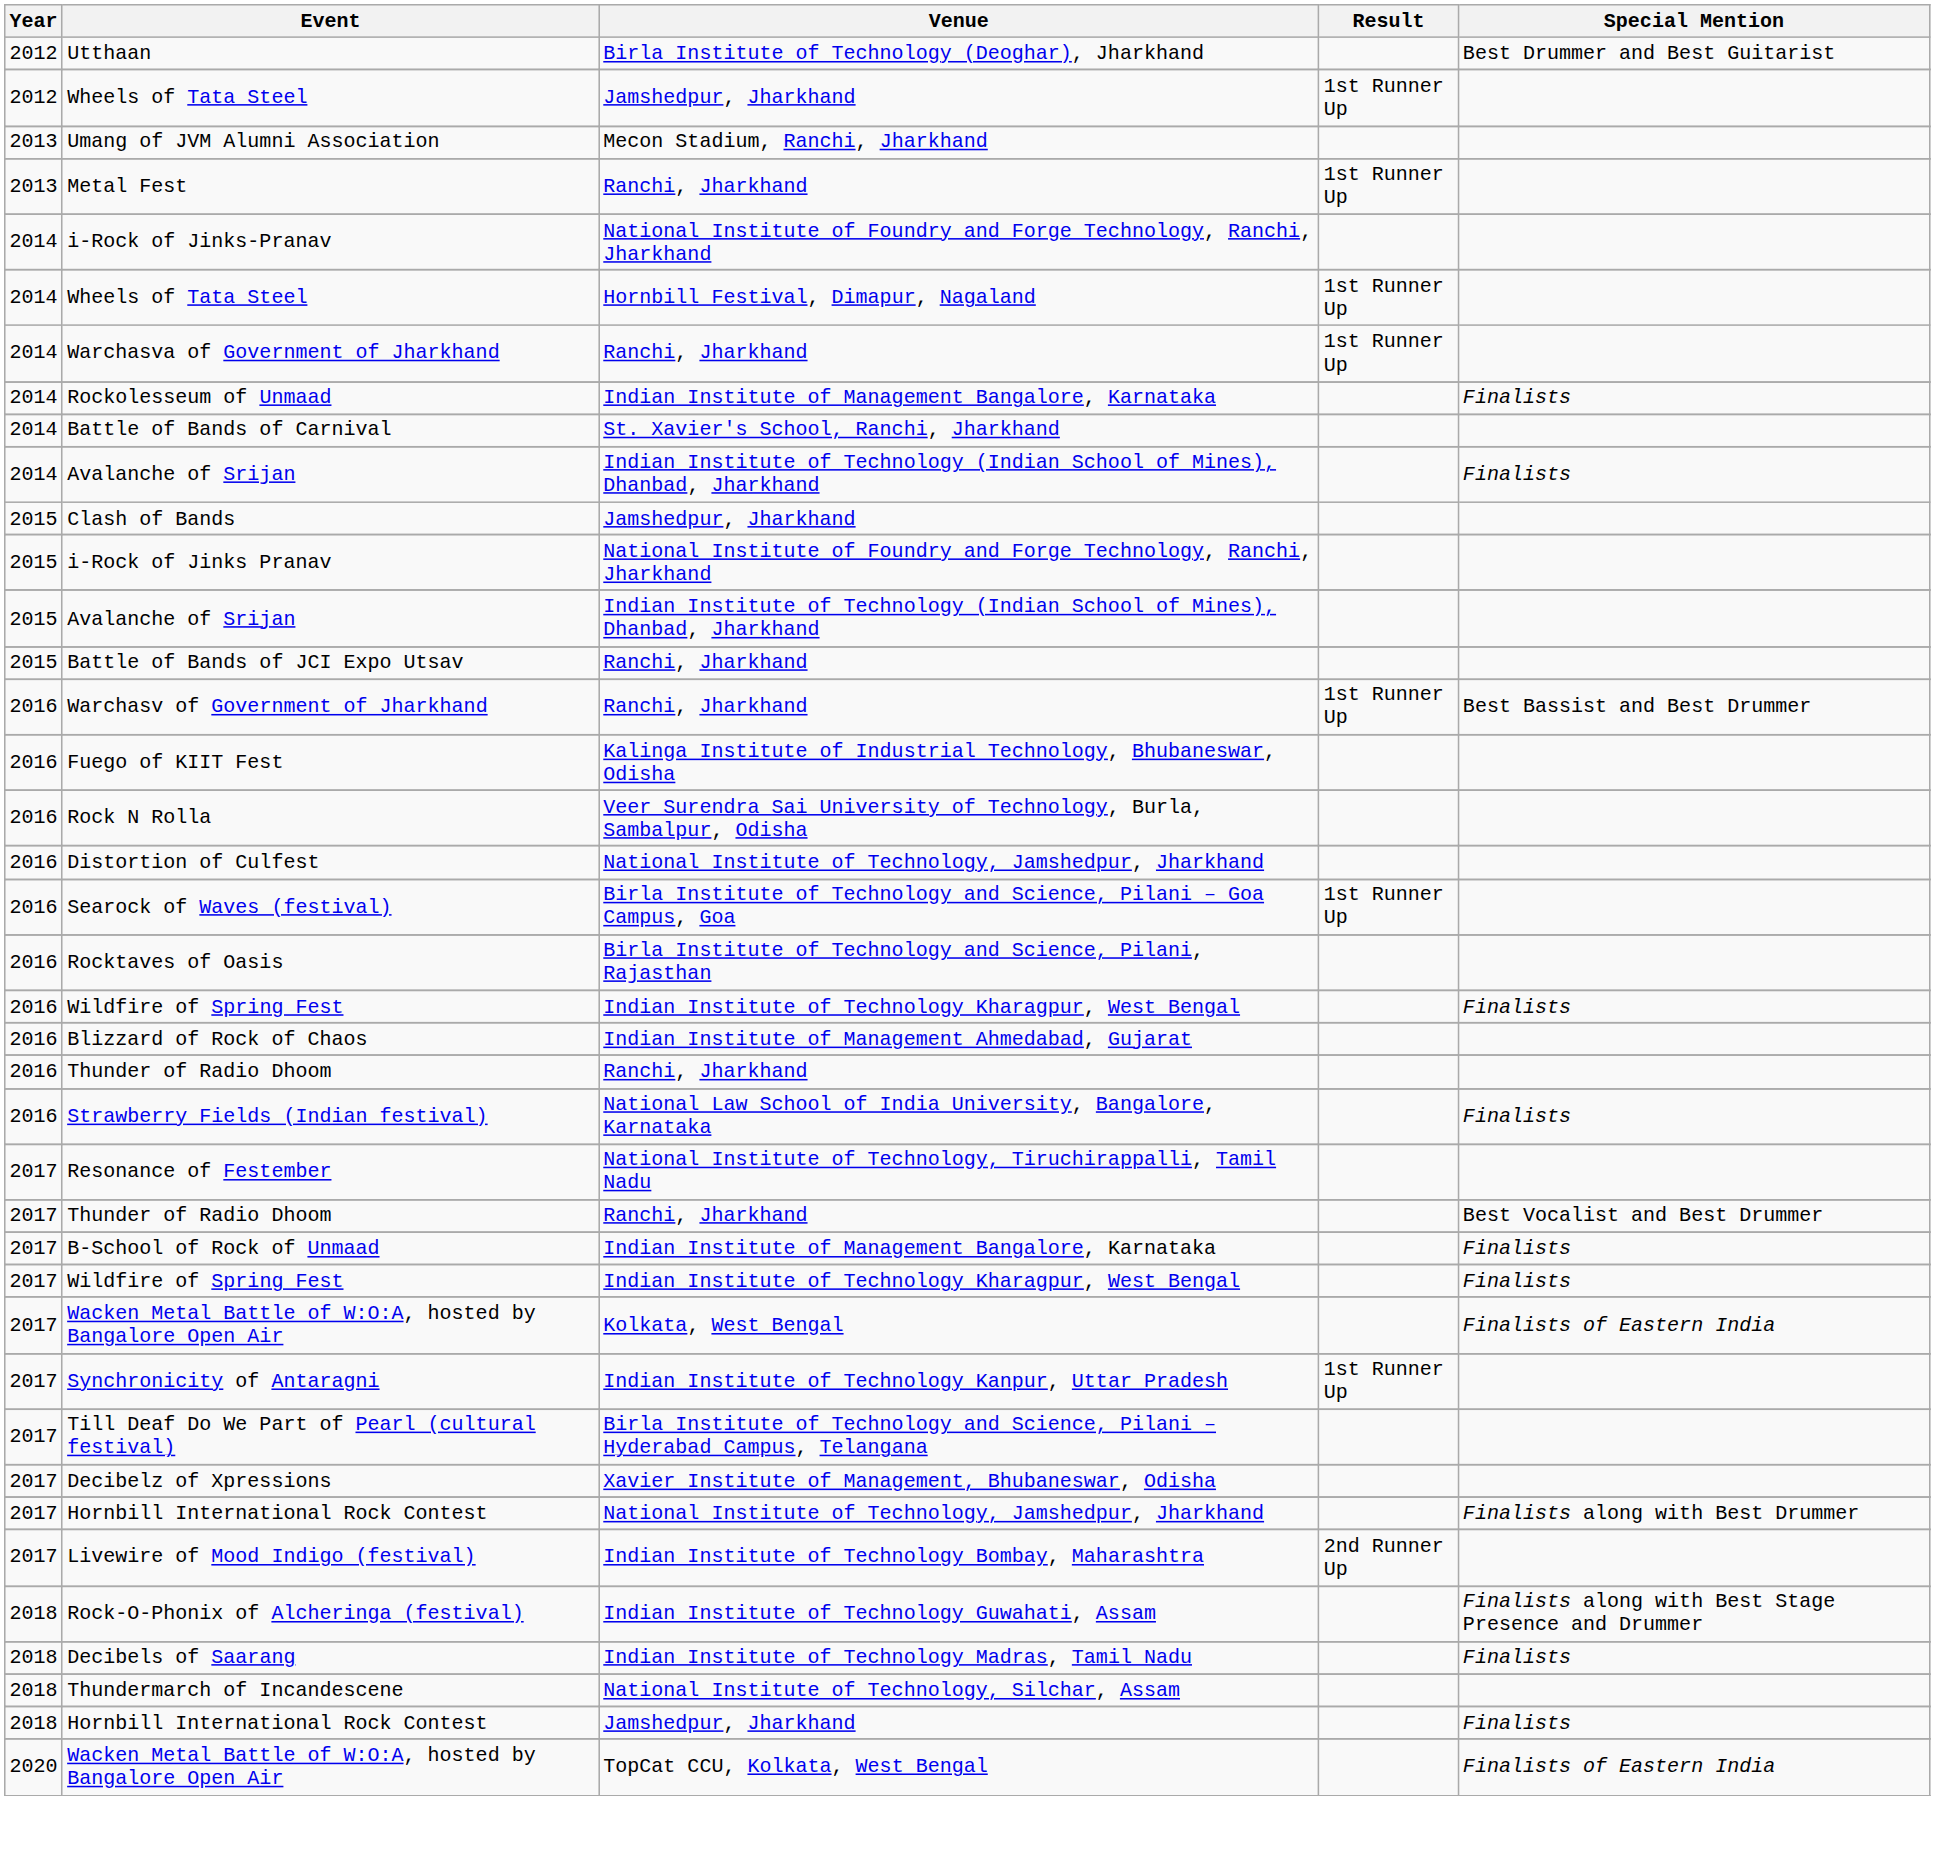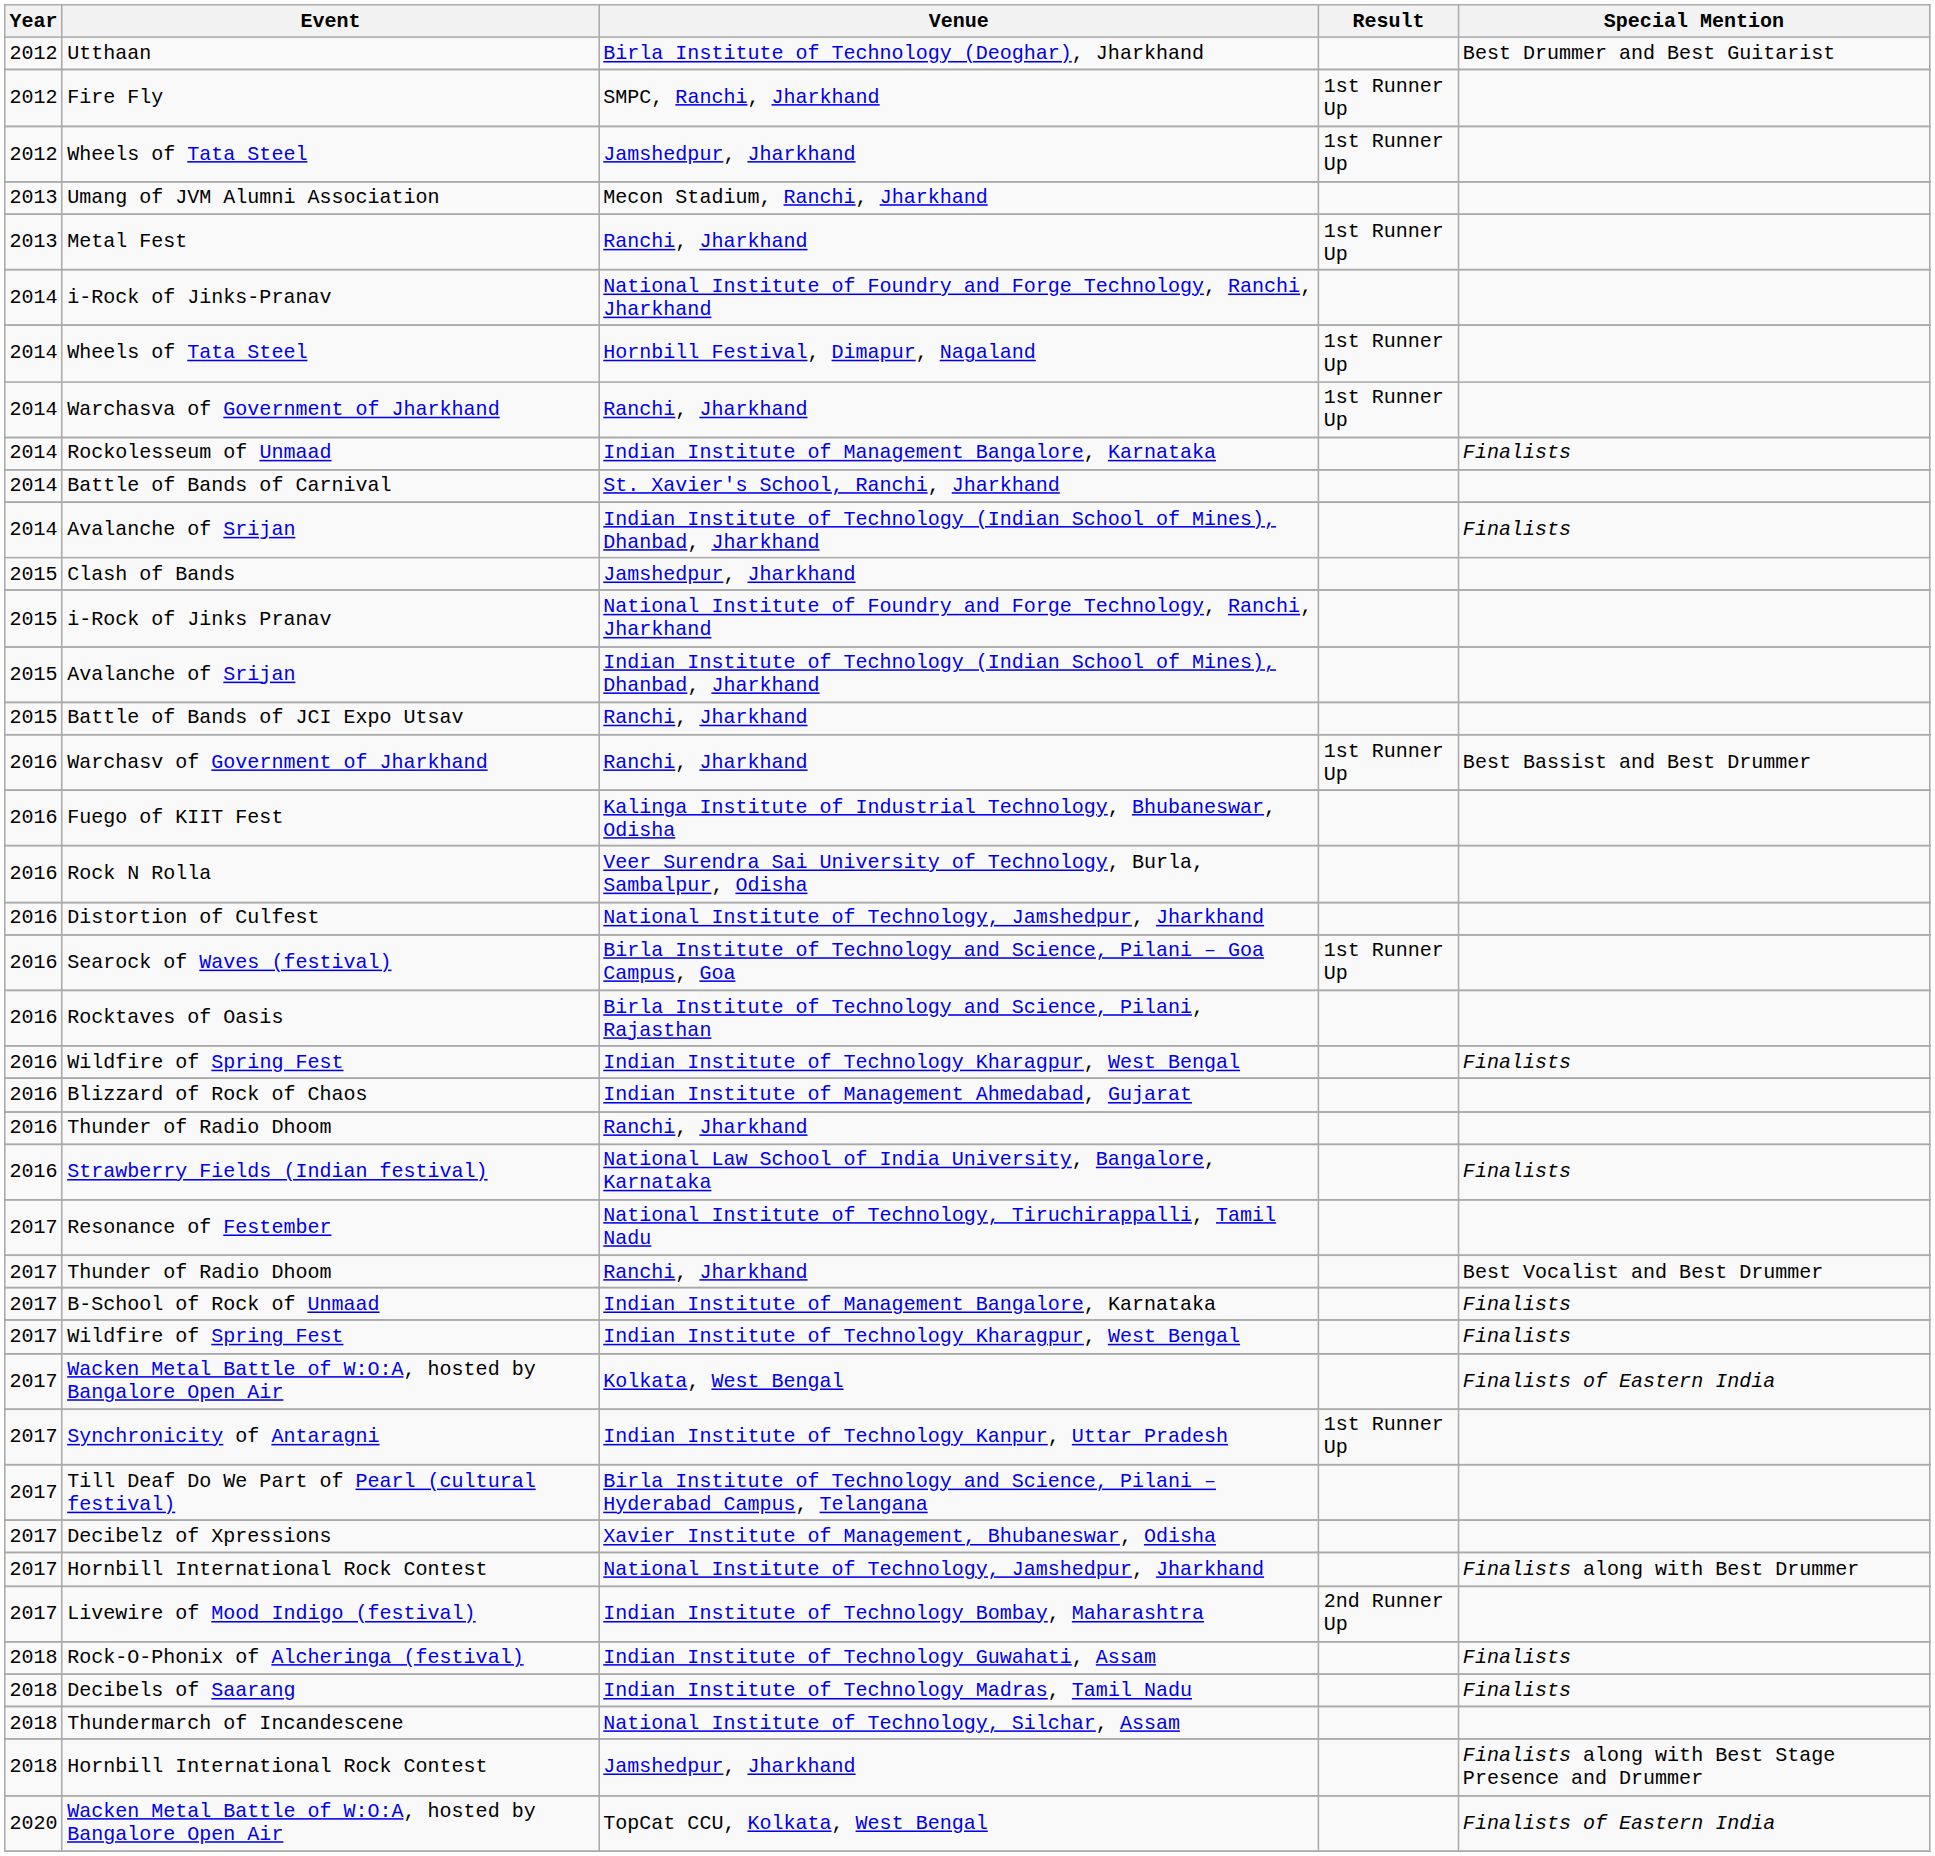+ row: 2012 | Fire Fly | SMPC, Ranchi, Jharkhand | 1st Runner Up
Rock-O-Phonix of Alcheringa (festival) | Special Mention: Finalists along with Best Stage Presence and Drummer -> Finalists
2018 / Hornbill International Rock Contest | Special Mention: Finalists -> Finalists along with Best Stage Presence and Drummer
